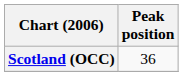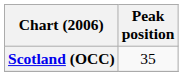Scotland (OCC) | Peak position: 36 -> 35
